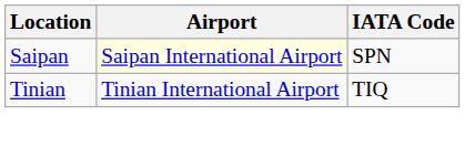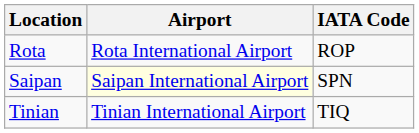+ row: Rota | Rota International Airport | ROP
